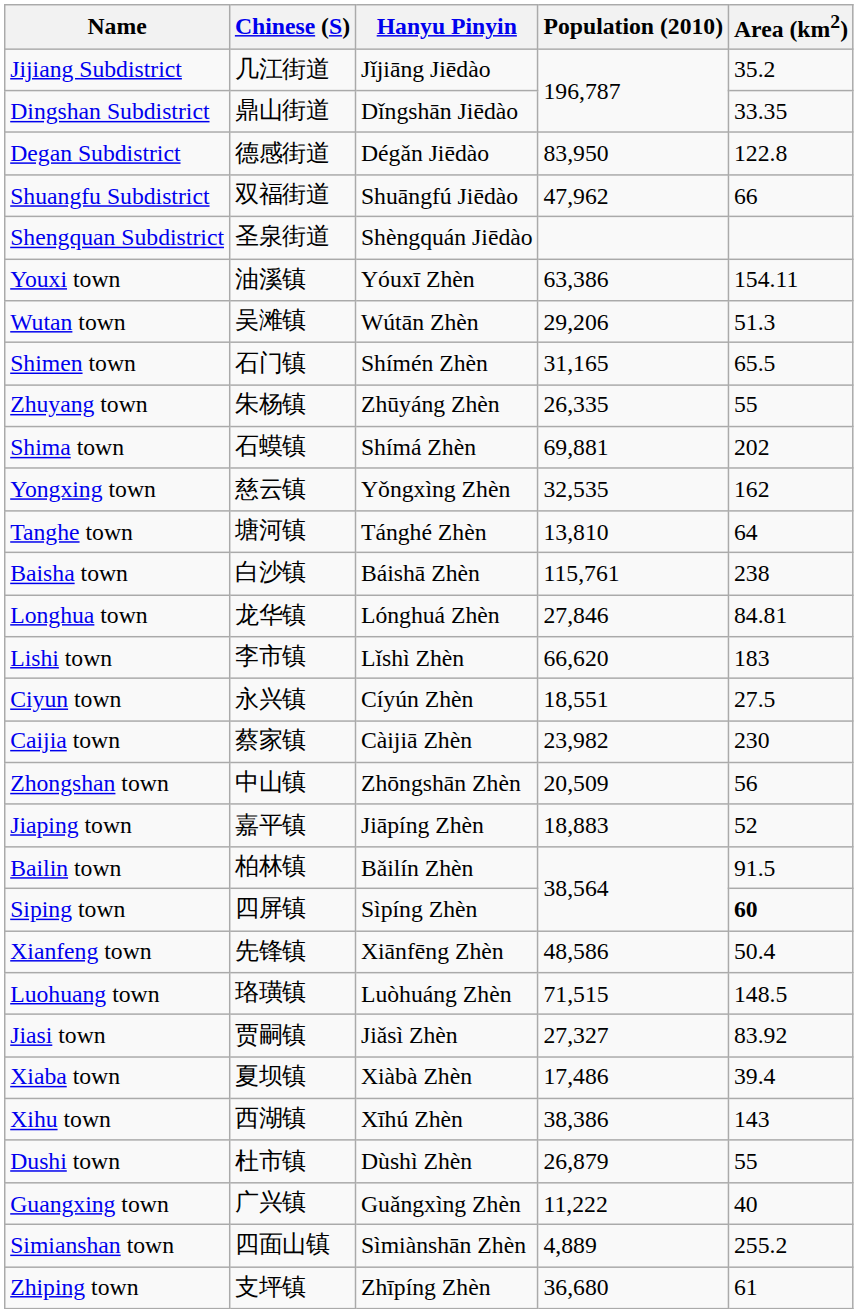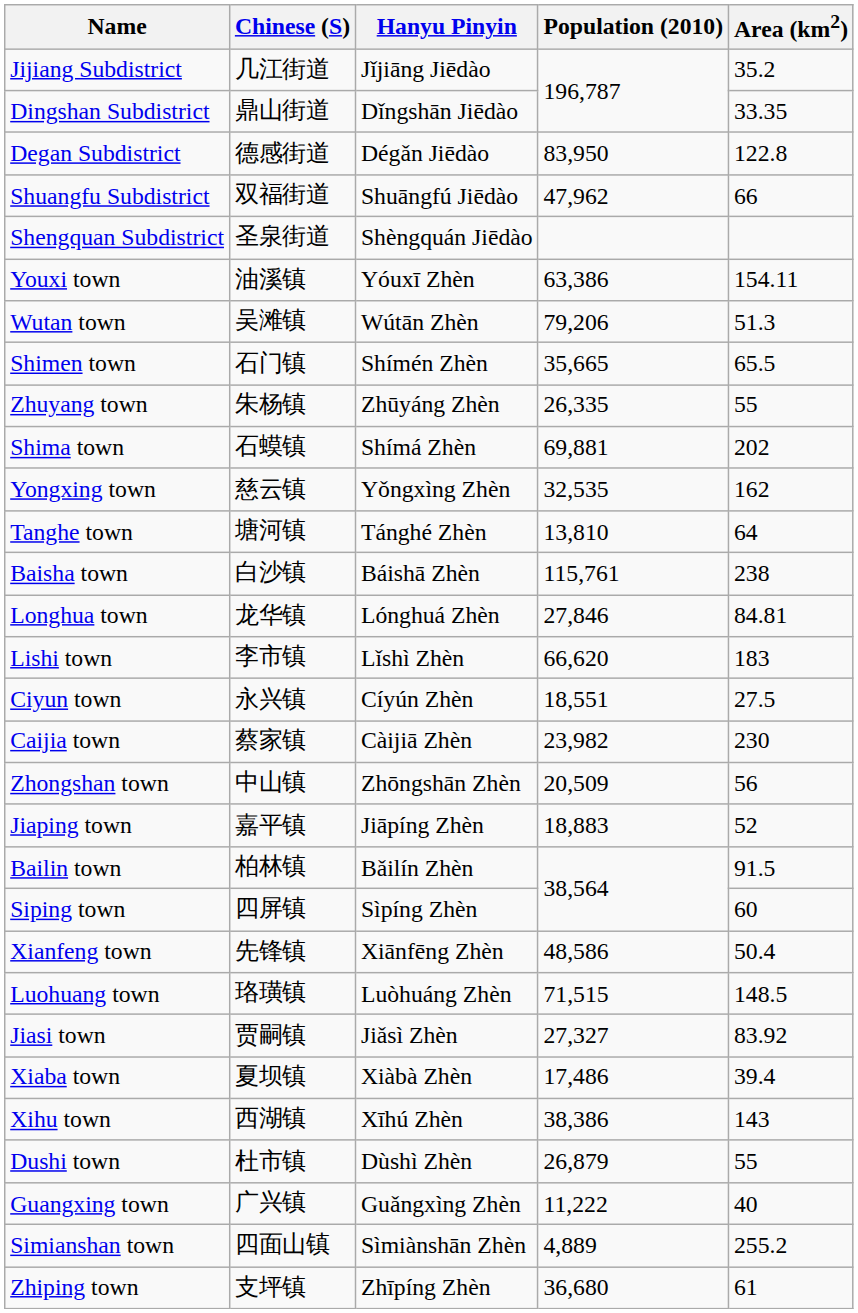Wutan town | Population (2010): 29,206 -> 79,206
Shimen town | Population (2010): 31,165 -> 35,665
Siping town | Area (km2): bold -> normal
